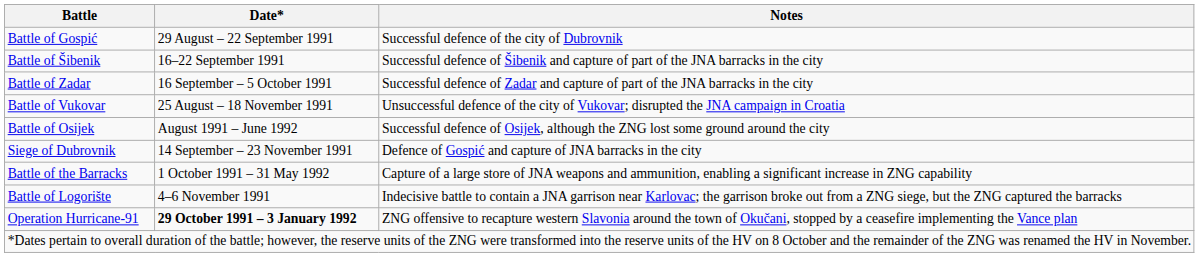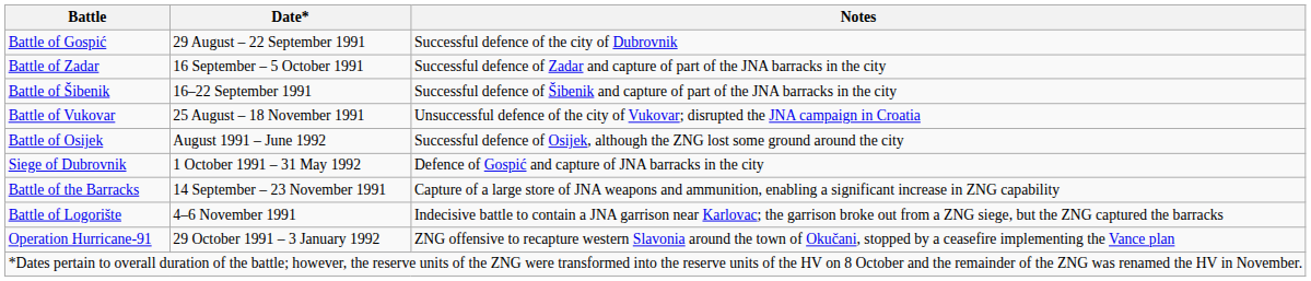rows swapped: Battle of Šibenik <-> Battle of Zadar
Siege of Dubrovnik | Date*: 14 September – 23 November 1991 -> 1 October 1991 – 31 May 1992
Battle of the Barracks | Date*: 1 October 1991 – 31 May 1992 -> 14 September – 23 November 1991
Operation Hurricane-91 | Date*: bold -> normal
